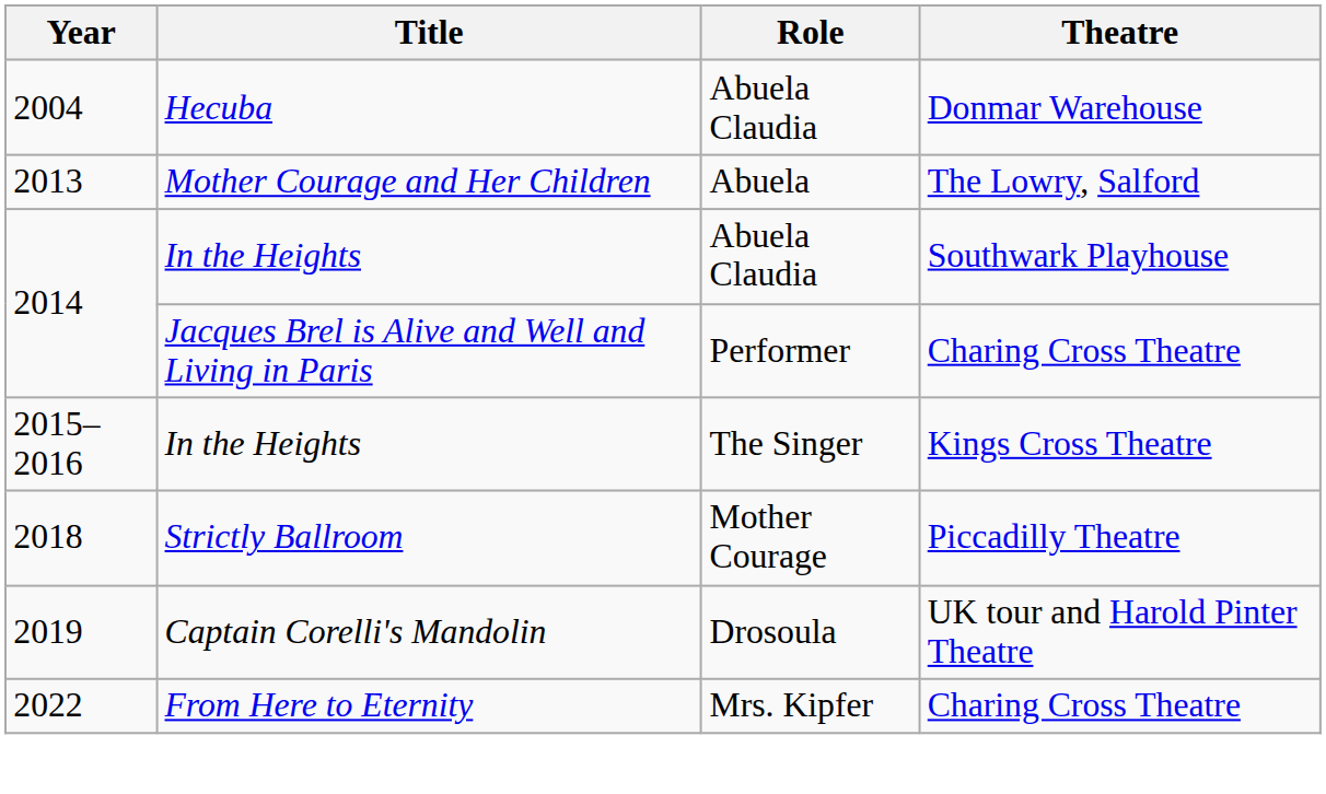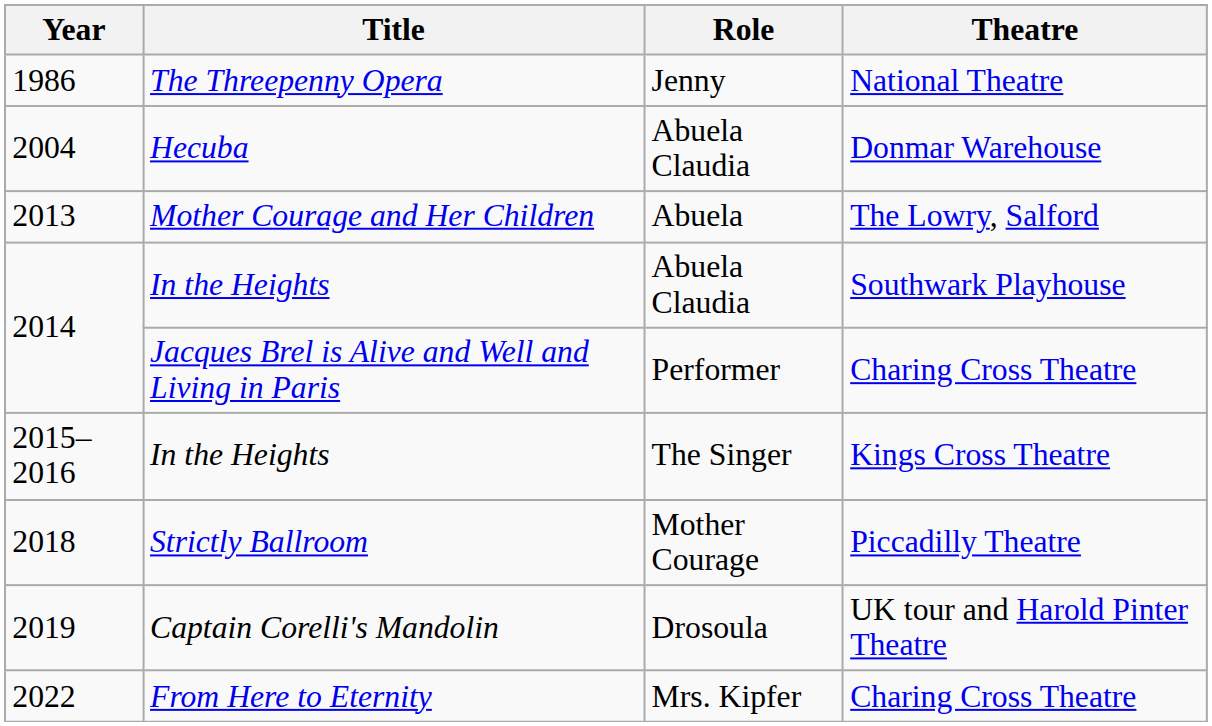+ row: 1986 | The Threepenny Opera | Jenny | National Theatre
